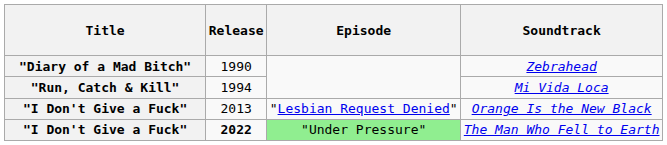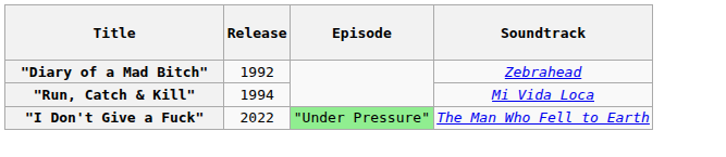Zebrahead | Release: 1990 -> 1992
- row: "I Don't Give a Fuck" | 2013 | "Lesbian Request Denied" | Orange Is the New Black
The Man Who Fell to Earth | Release: bold -> normal
